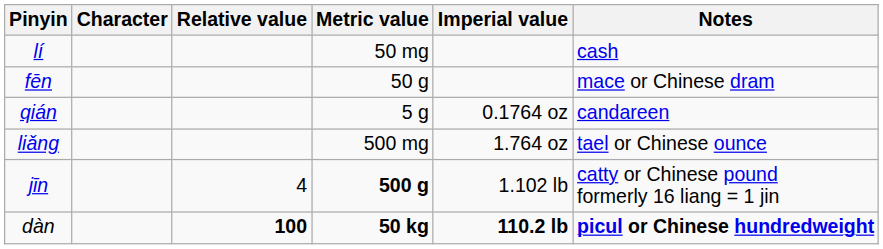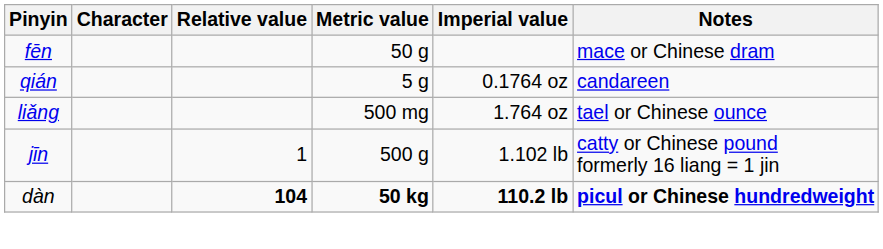- row: lí | 50 mg | cash
jīn | Relative value: 4 -> 1
jīn | Metric value: bold -> normal
dàn | Relative value: 100 -> 104
